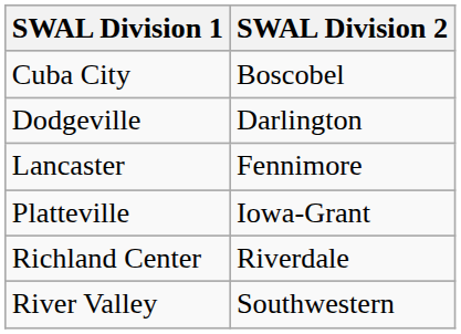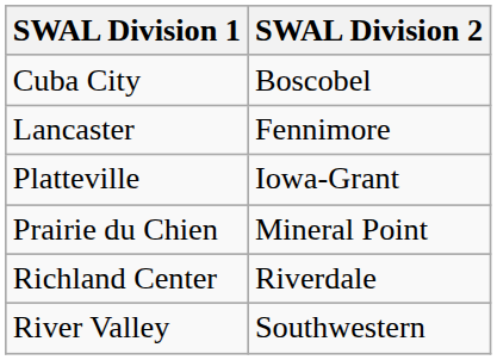- row: Dodgeville | Darlington
+ row: Prairie du Chien | Mineral Point
